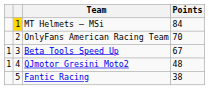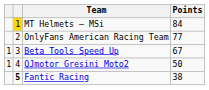OnlyFans American Racing Team | Points: 70 -> 77
QJmotor Gresini Moto2 | Points: 48 -> 50
Fantic Racing | column 2: normal -> bold
